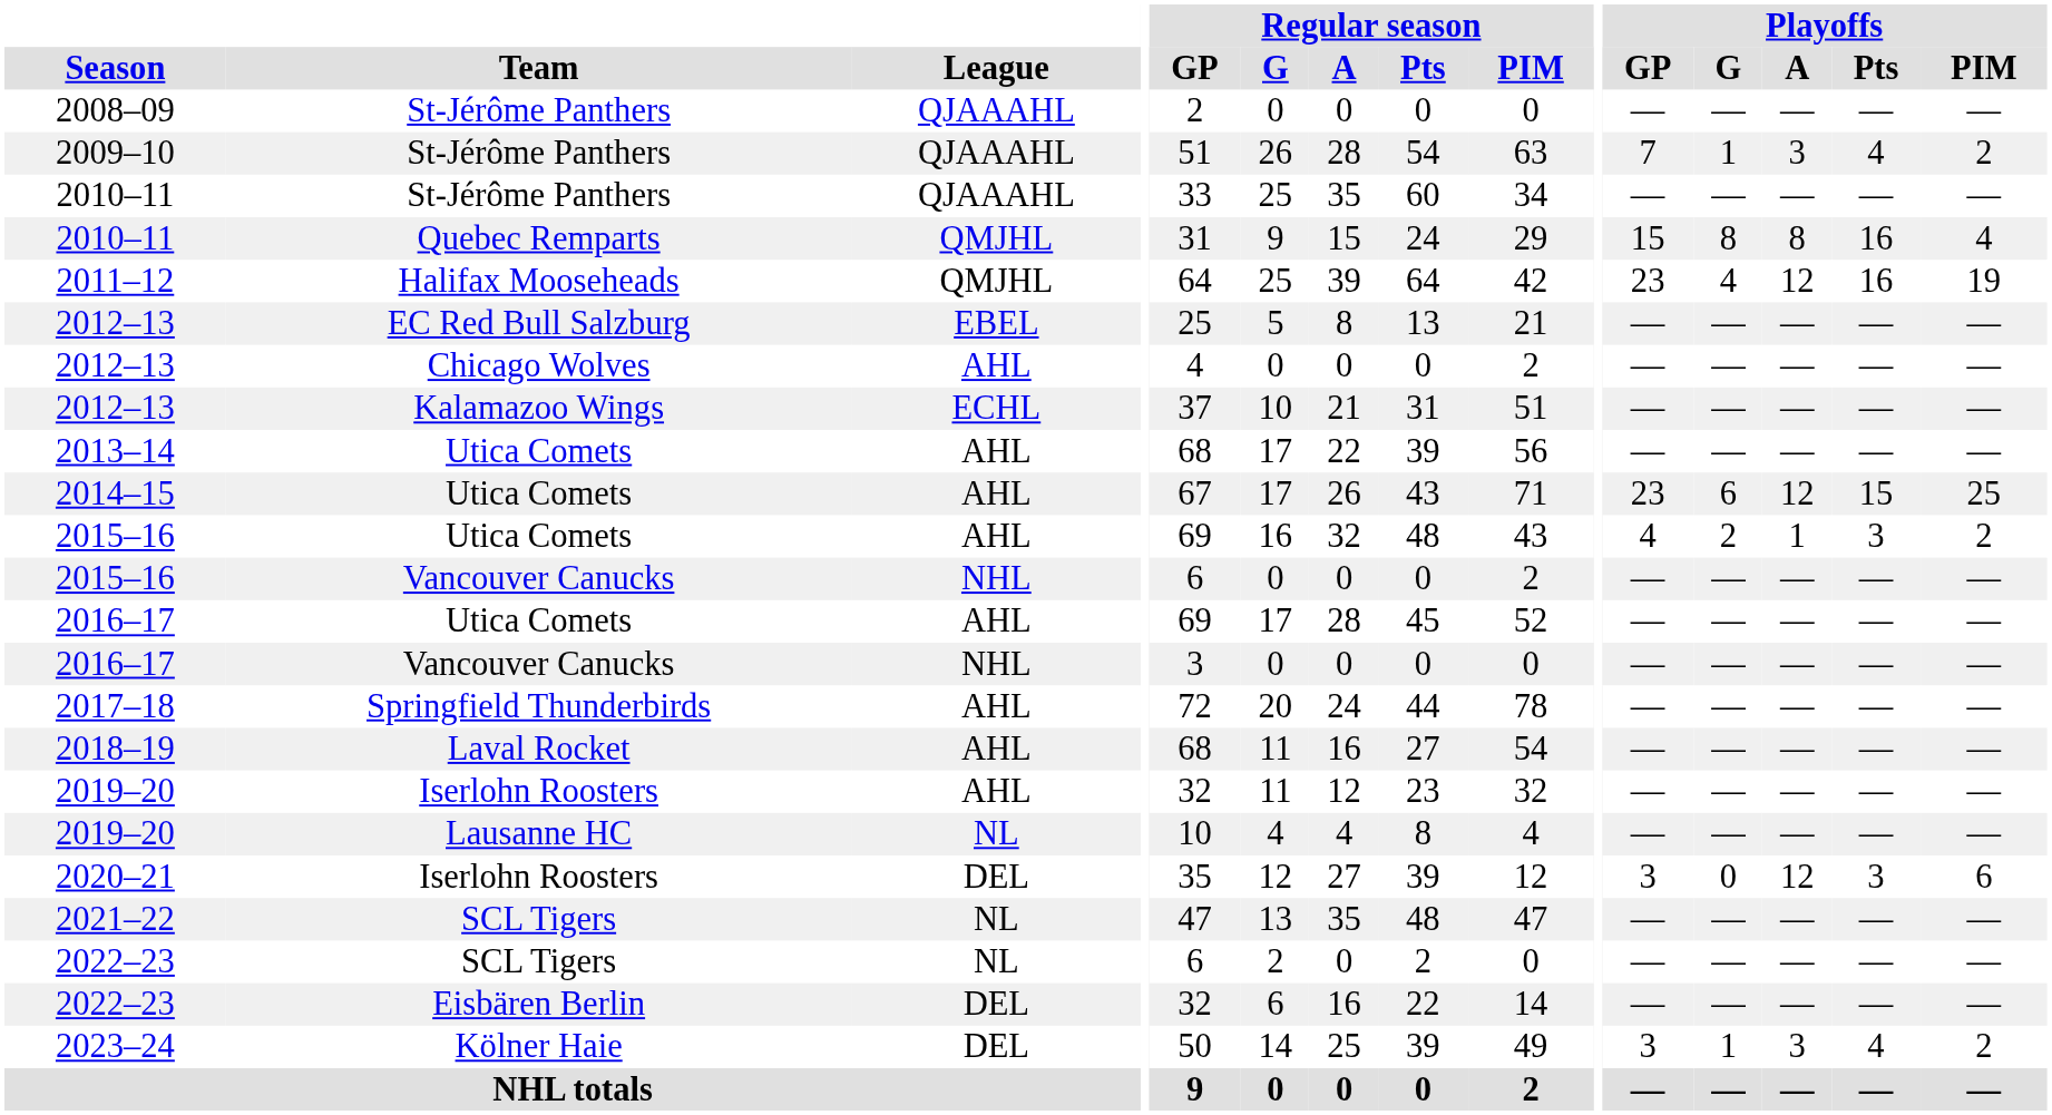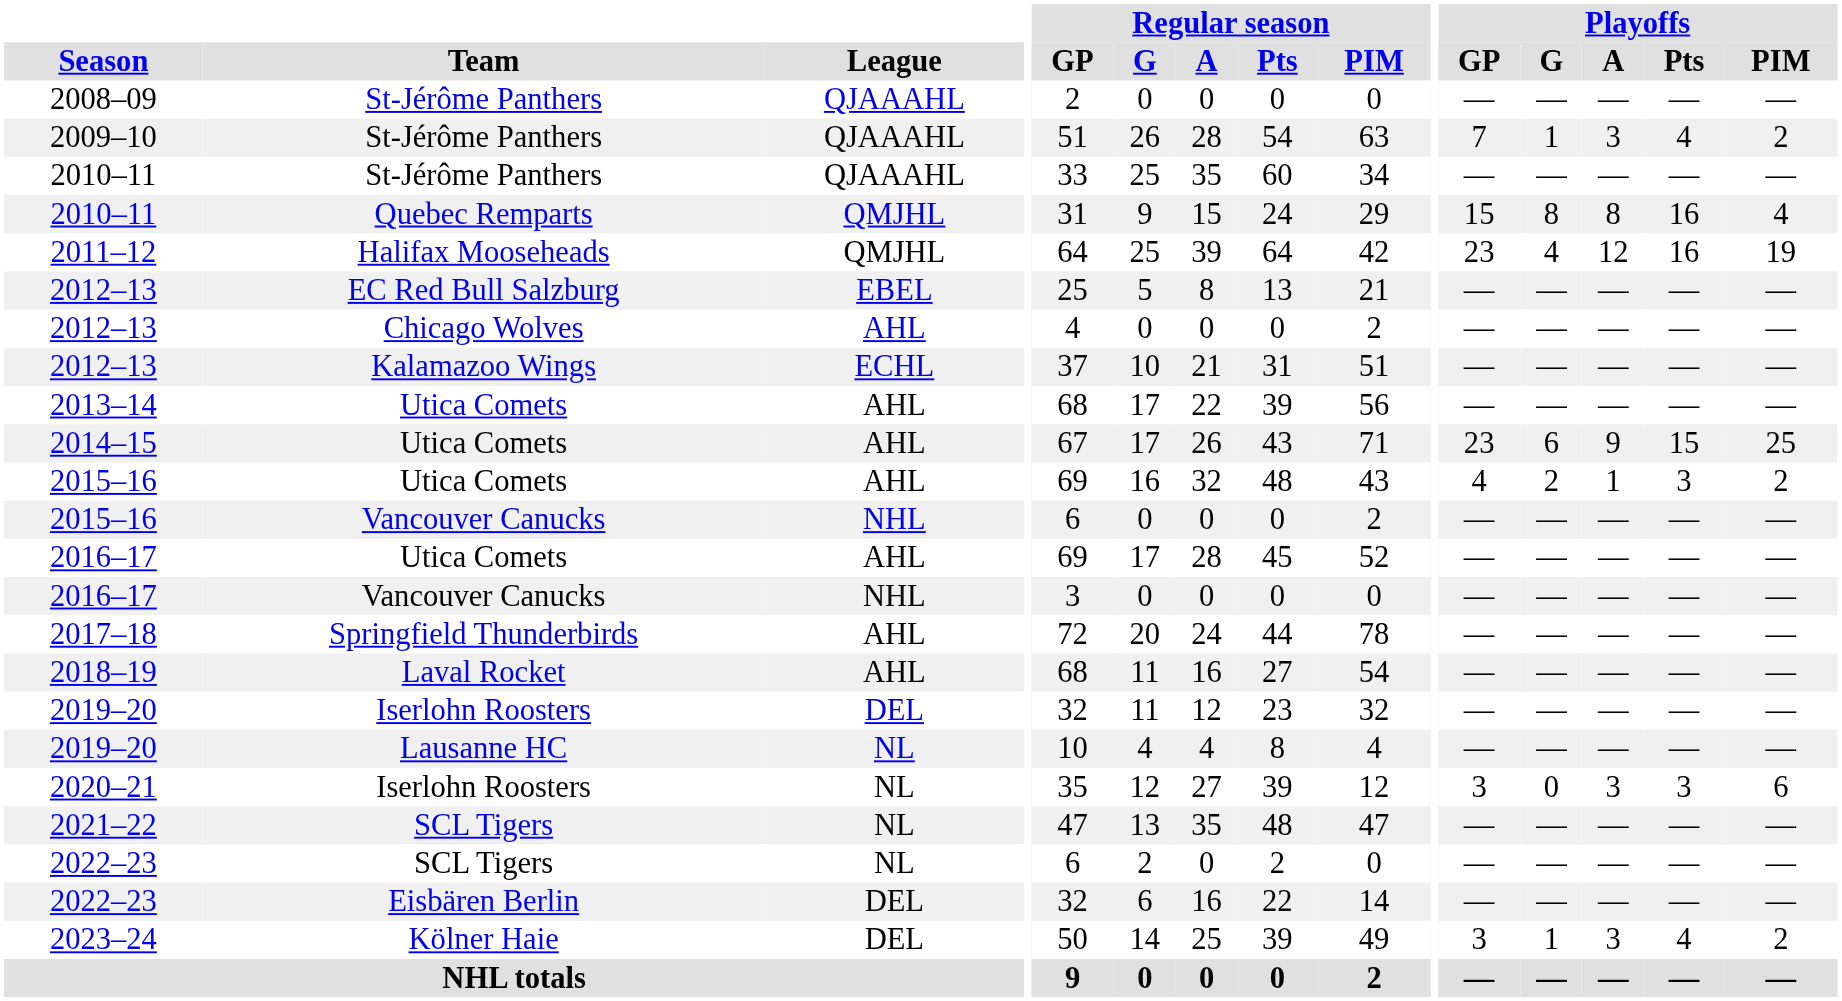2014–15 | Playoffs / A: 12 -> 9
2019–20 / Iserlohn Roosters | League: AHL -> DEL
2020–21 | League: DEL -> NL
2020–21 | Playoffs / A: 12 -> 3
